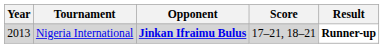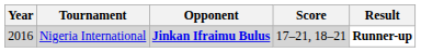Nigeria International | Year: 2013 -> 2016
